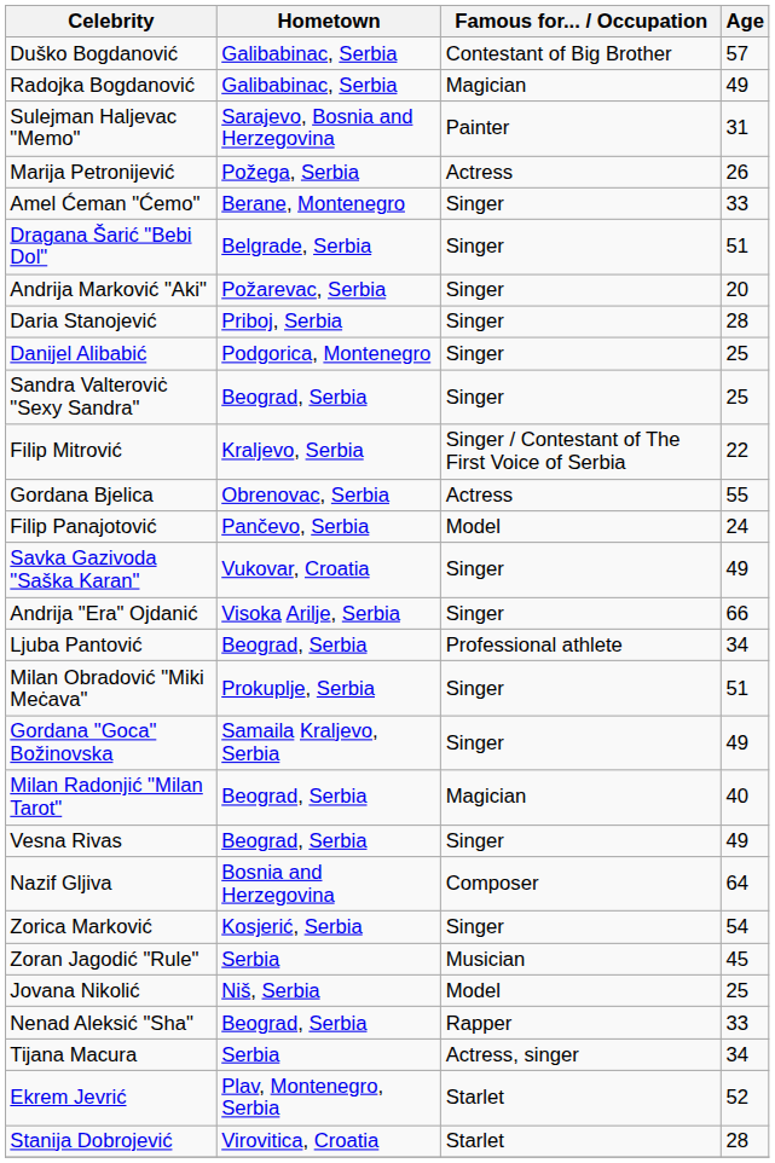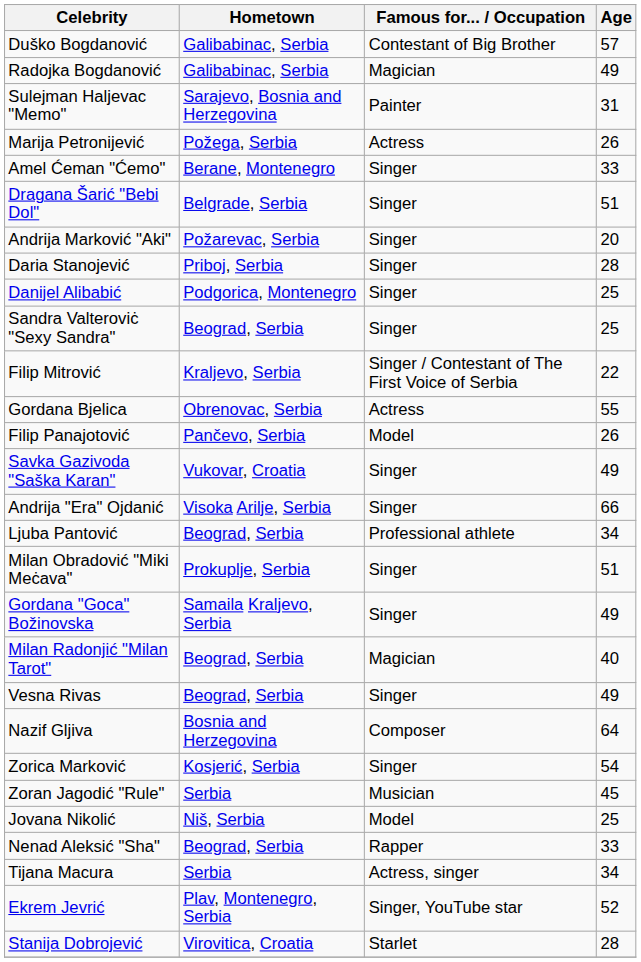Filip Panajotović | Age: 24 -> 26
Ekrem Jevrić | Famous for... / Occupation: Starlet -> Singer, YouTube star
